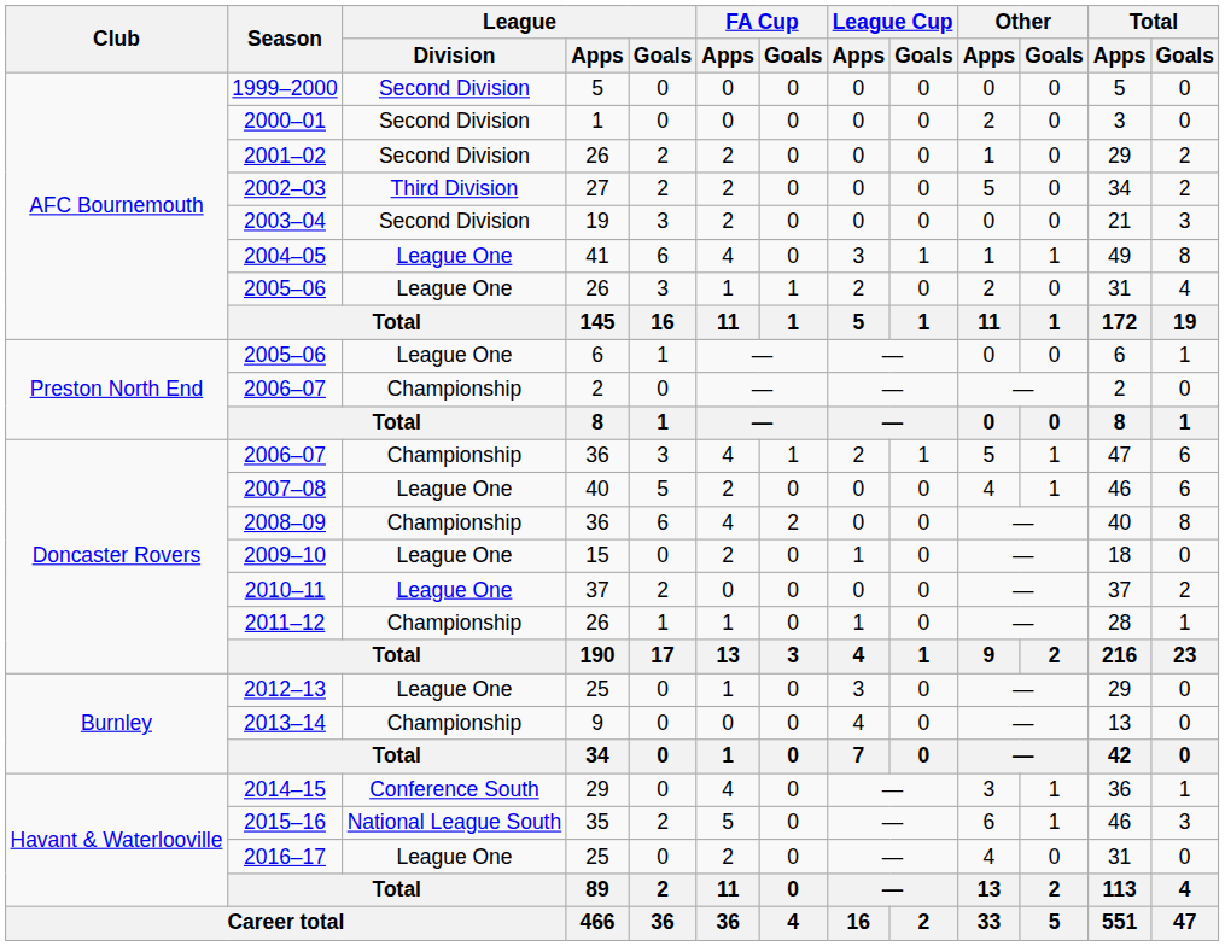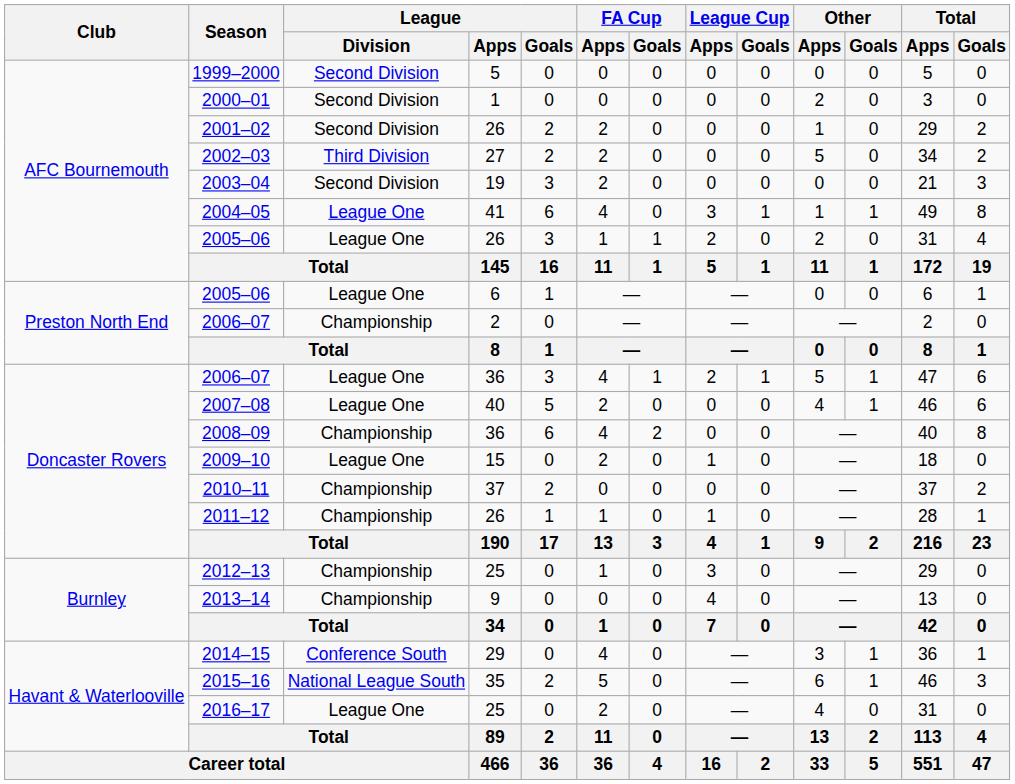2006–07 / 36 | League / Division: Championship -> League One
2010–11 | League / Division: League One -> Championship
2012–13 | League / Division: League One -> Championship
